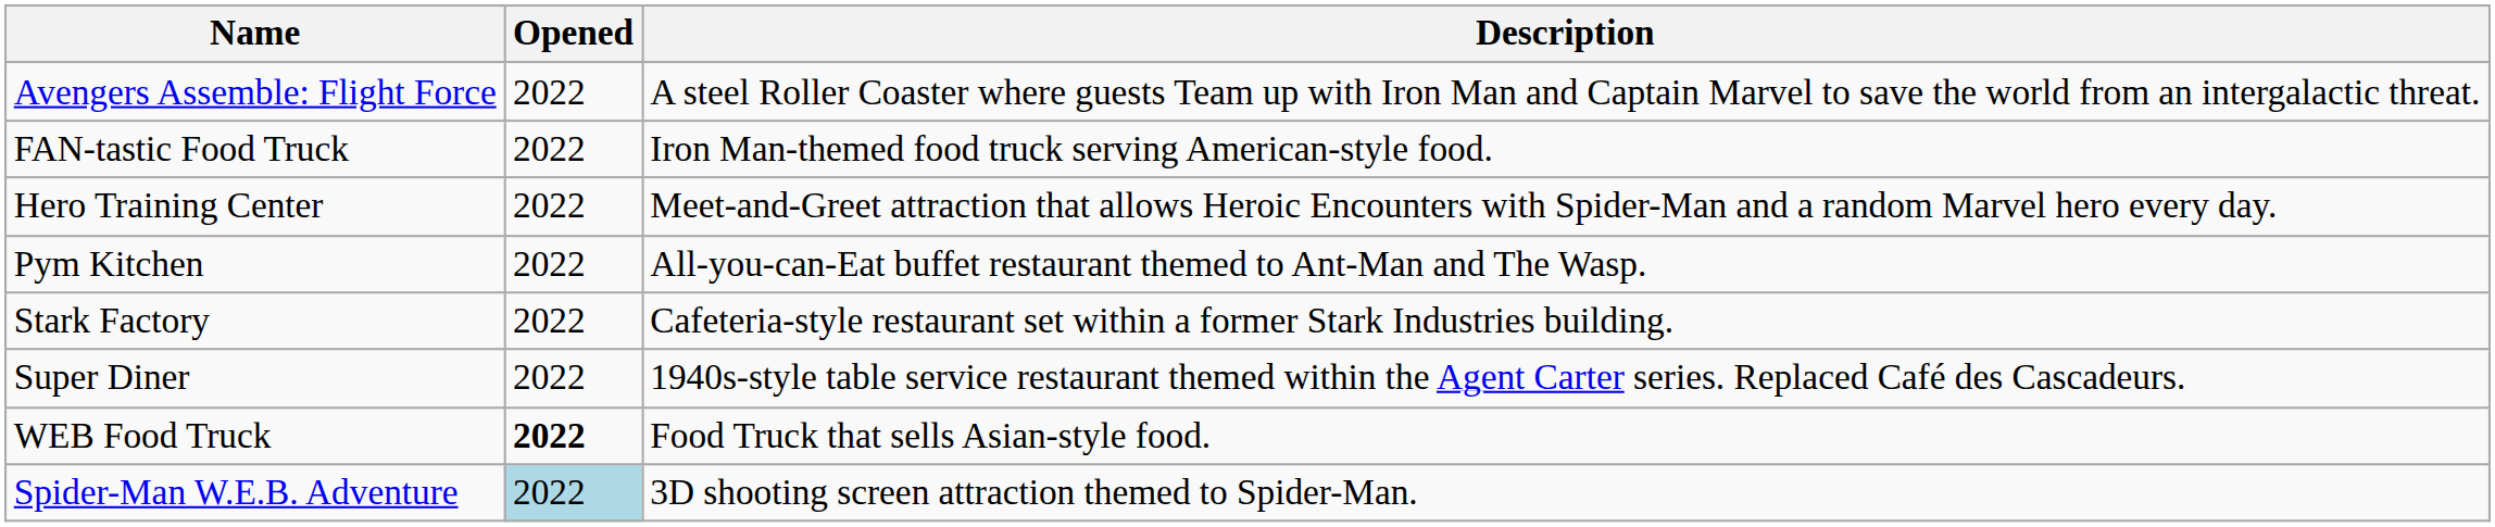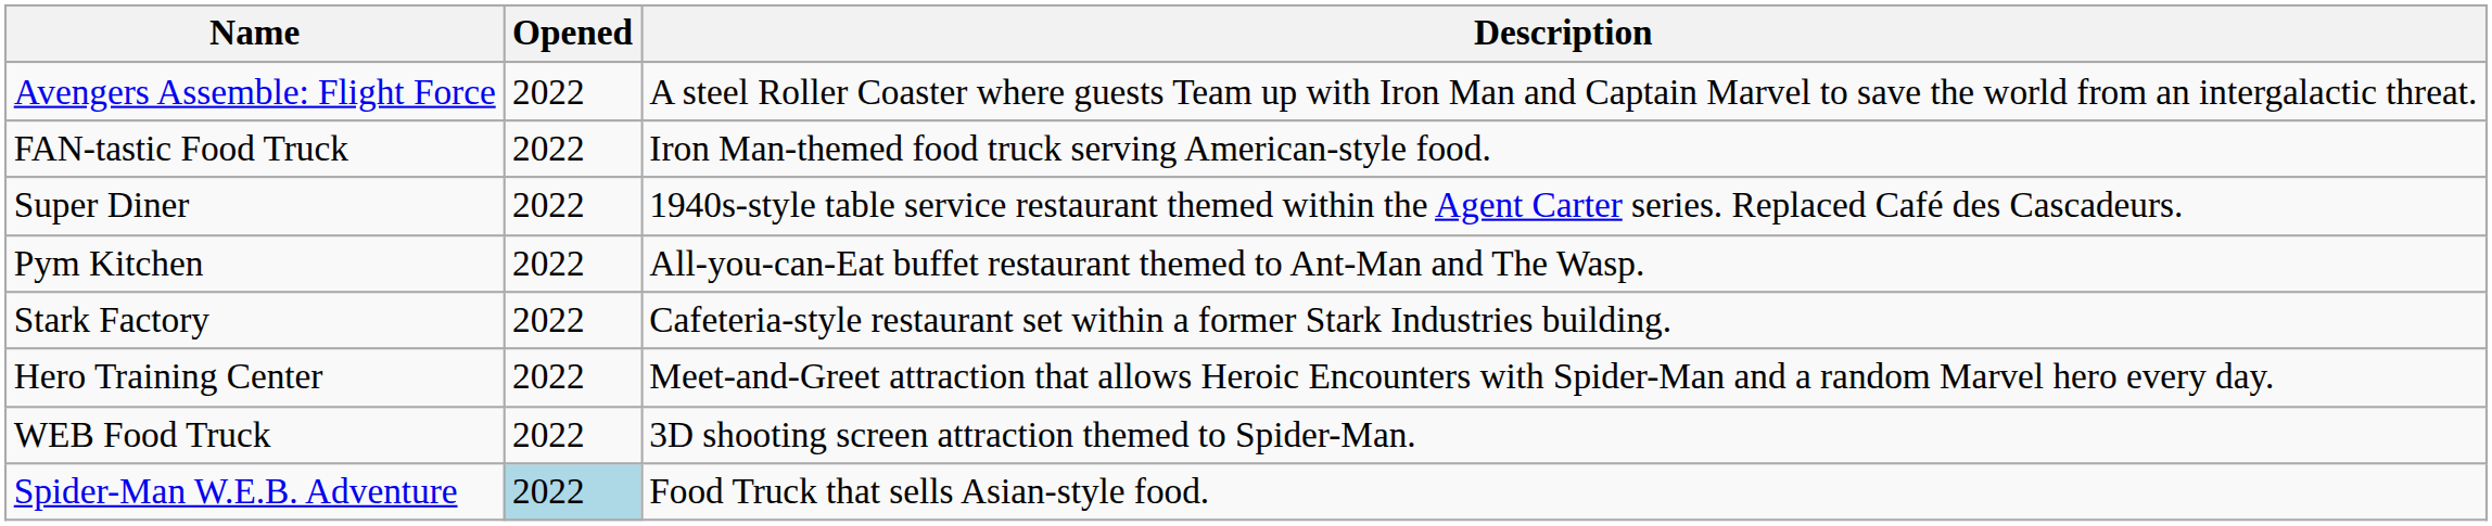rows swapped: Hero Training Center <-> Super Diner
WEB Food Truck | Opened: bold -> normal
WEB Food Truck | Description: Food Truck that sells Asian-style food. -> 3D shooting screen attraction themed to Spider-Man.
Spider-Man W.E.B. Adventure | Description: 3D shooting screen attraction themed to Spider-Man. -> Food Truck that sells Asian-style food.
